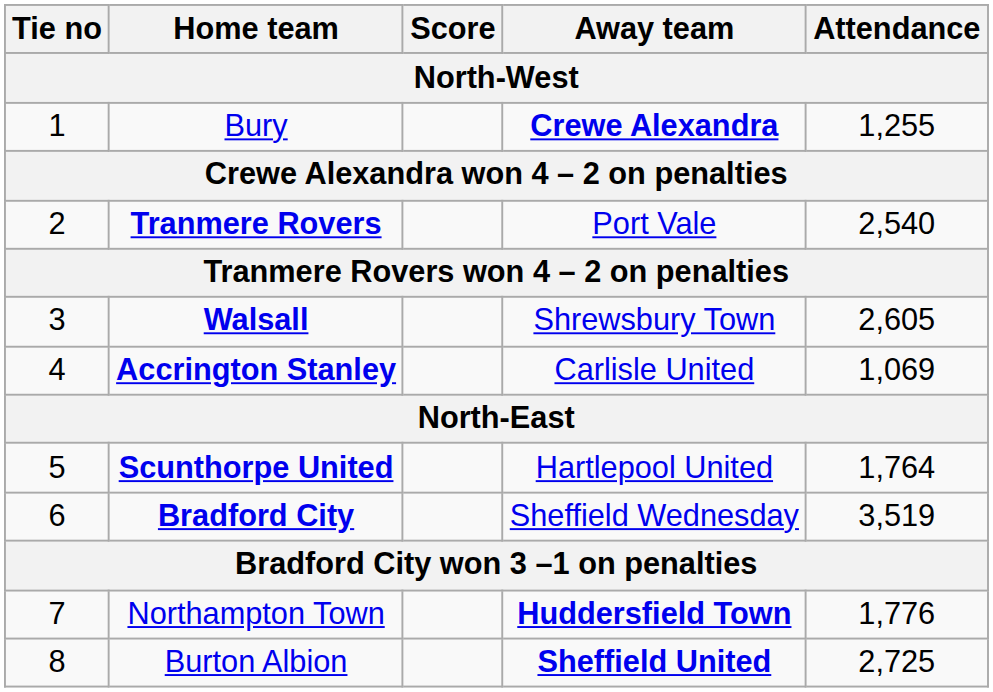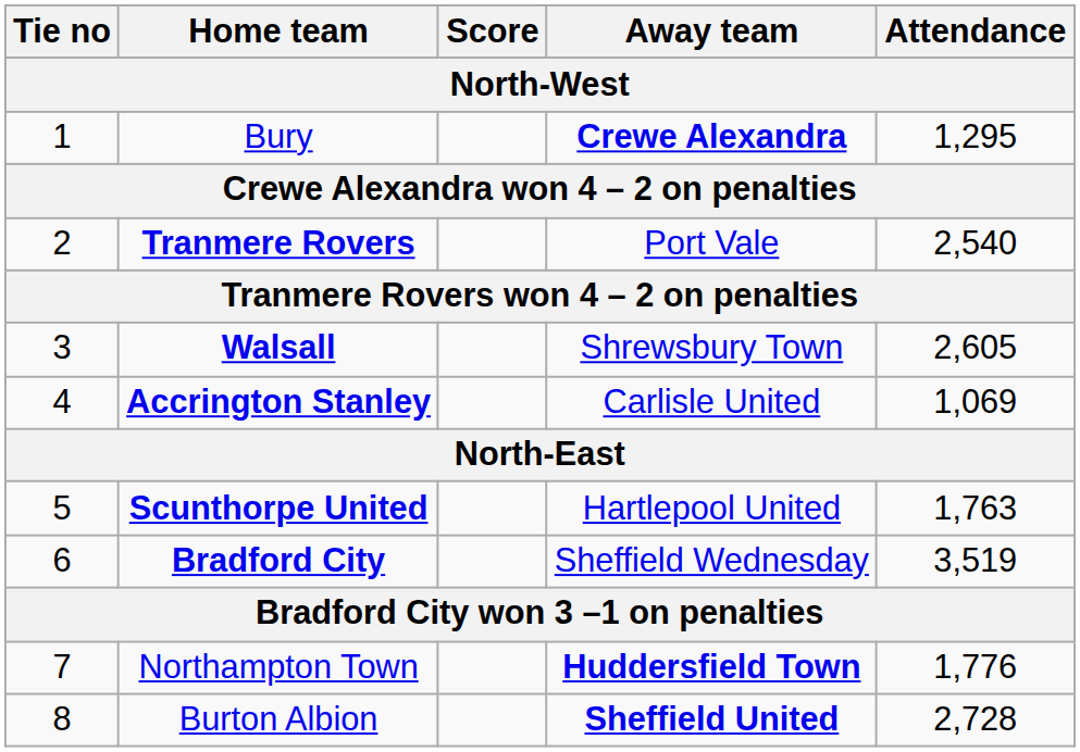Bury | Attendance: 1,255 -> 1,295
Scunthorpe United | Attendance: 1,764 -> 1,763
Burton Albion | Attendance: 2,725 -> 2,728
